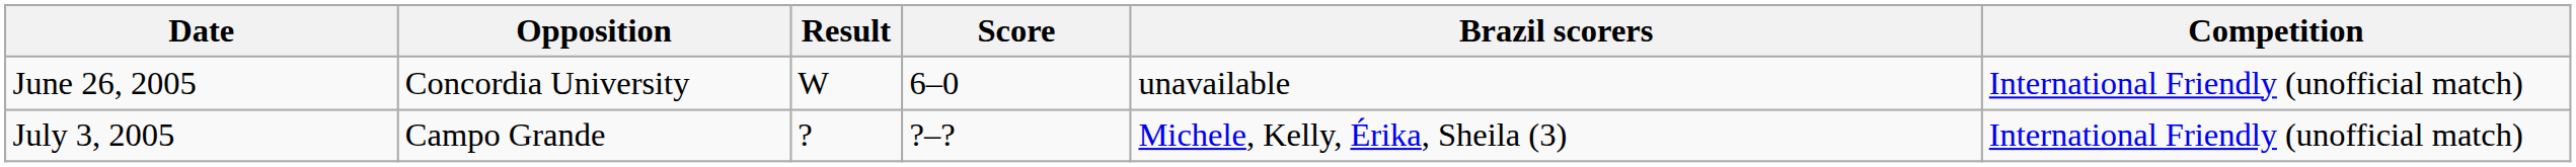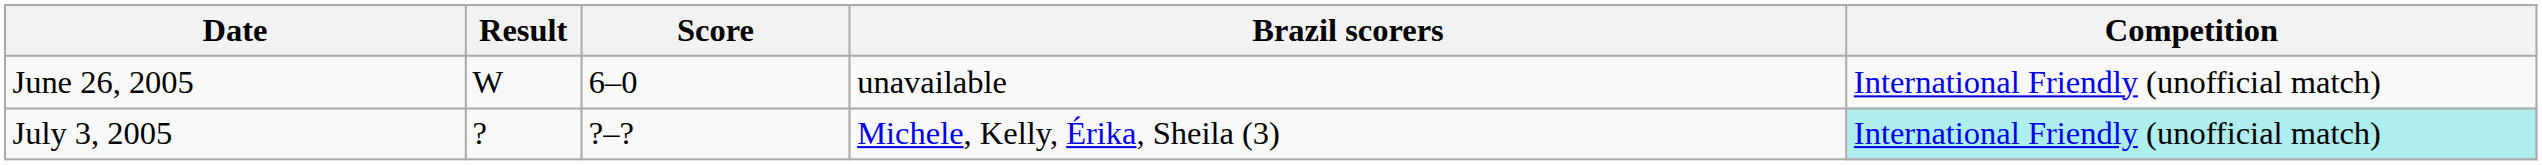- column: Opposition | Concordia University | Campo Grande
July 3, 2005 | Competition: no background -> paleturquoise background
